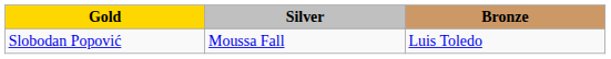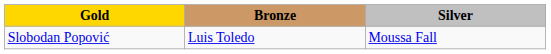columns swapped: Silver <-> Bronze
